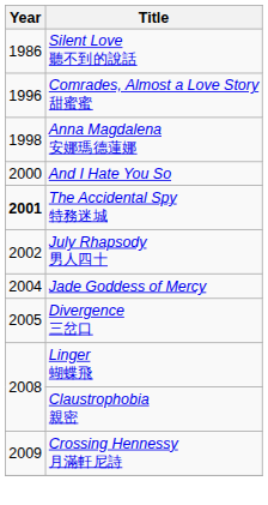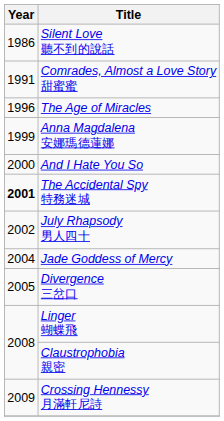Comrades, Almost a Love Story 甜蜜蜜 | Year: 1996 -> 1991
+ row: 1996 | The Age of Miracles
Anna Magdalena 安娜瑪德蓮娜 | Year: 1998 -> 1999
